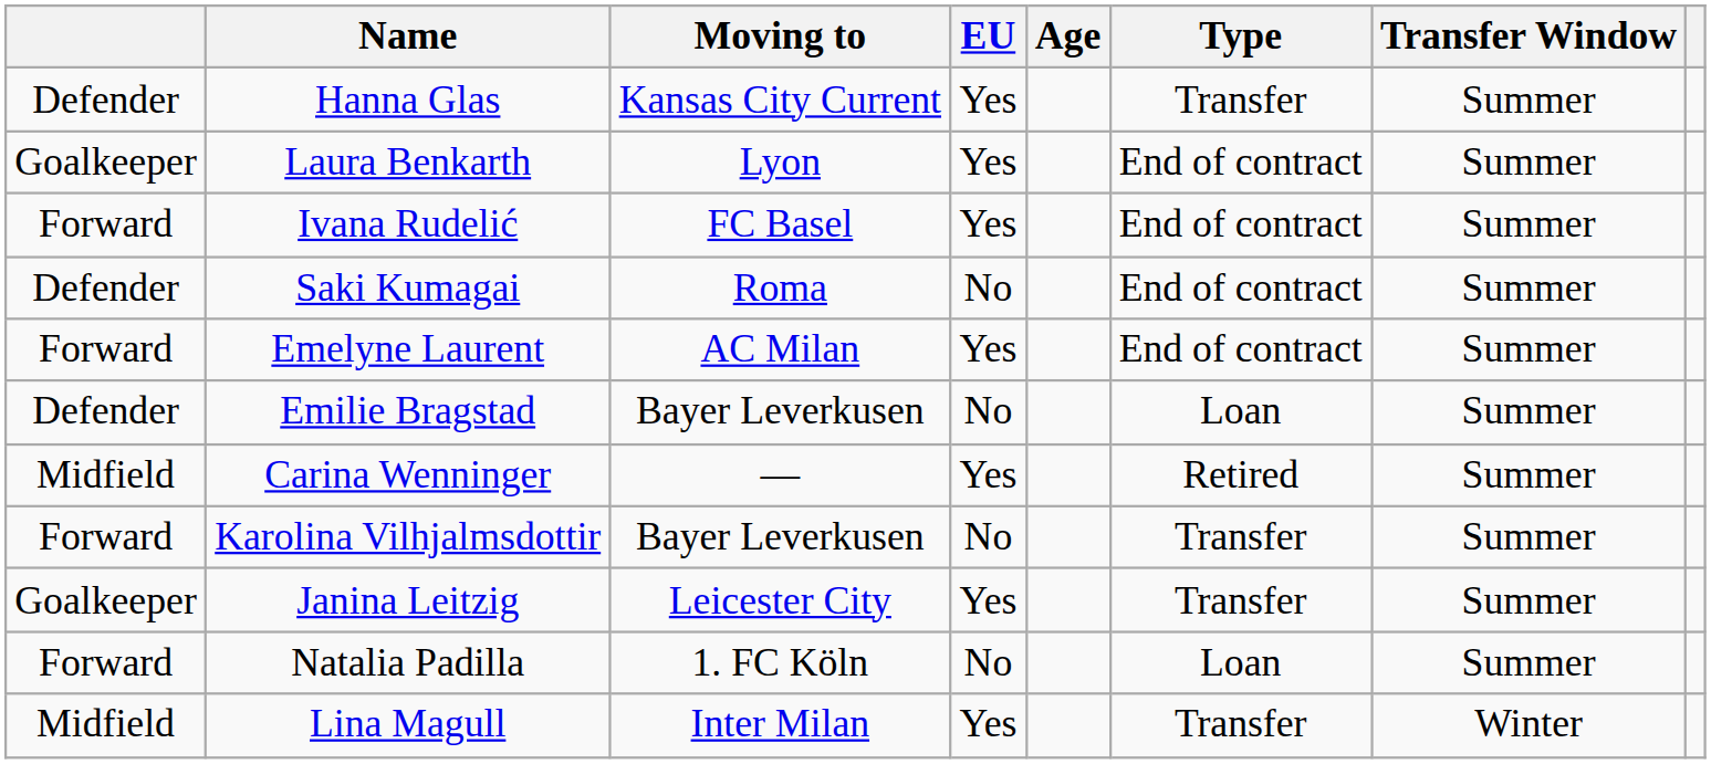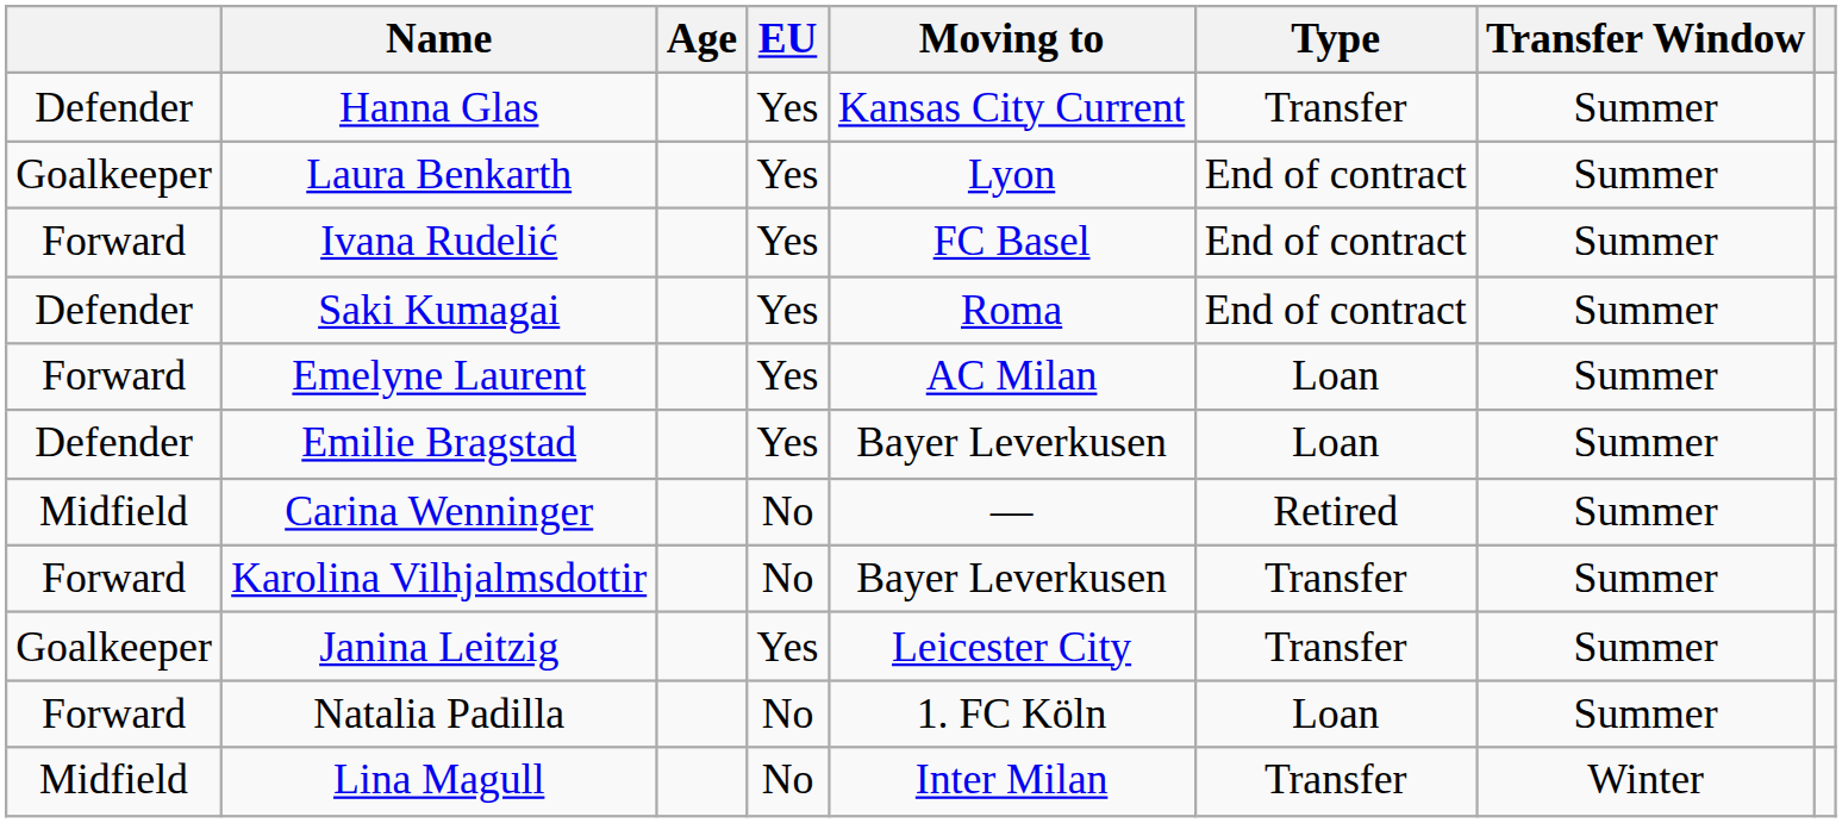columns swapped: Age <-> Moving to
Saki Kumagai | EU: No -> Yes
Emelyne Laurent | Type: End of contract -> Loan
Emilie Bragstad | EU: No -> Yes
Carina Wenninger | EU: Yes -> No
Lina Magull | EU: Yes -> No
